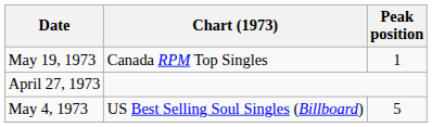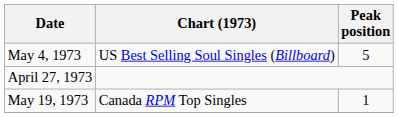rows swapped: May 19, 1973 <-> May 4, 1973
